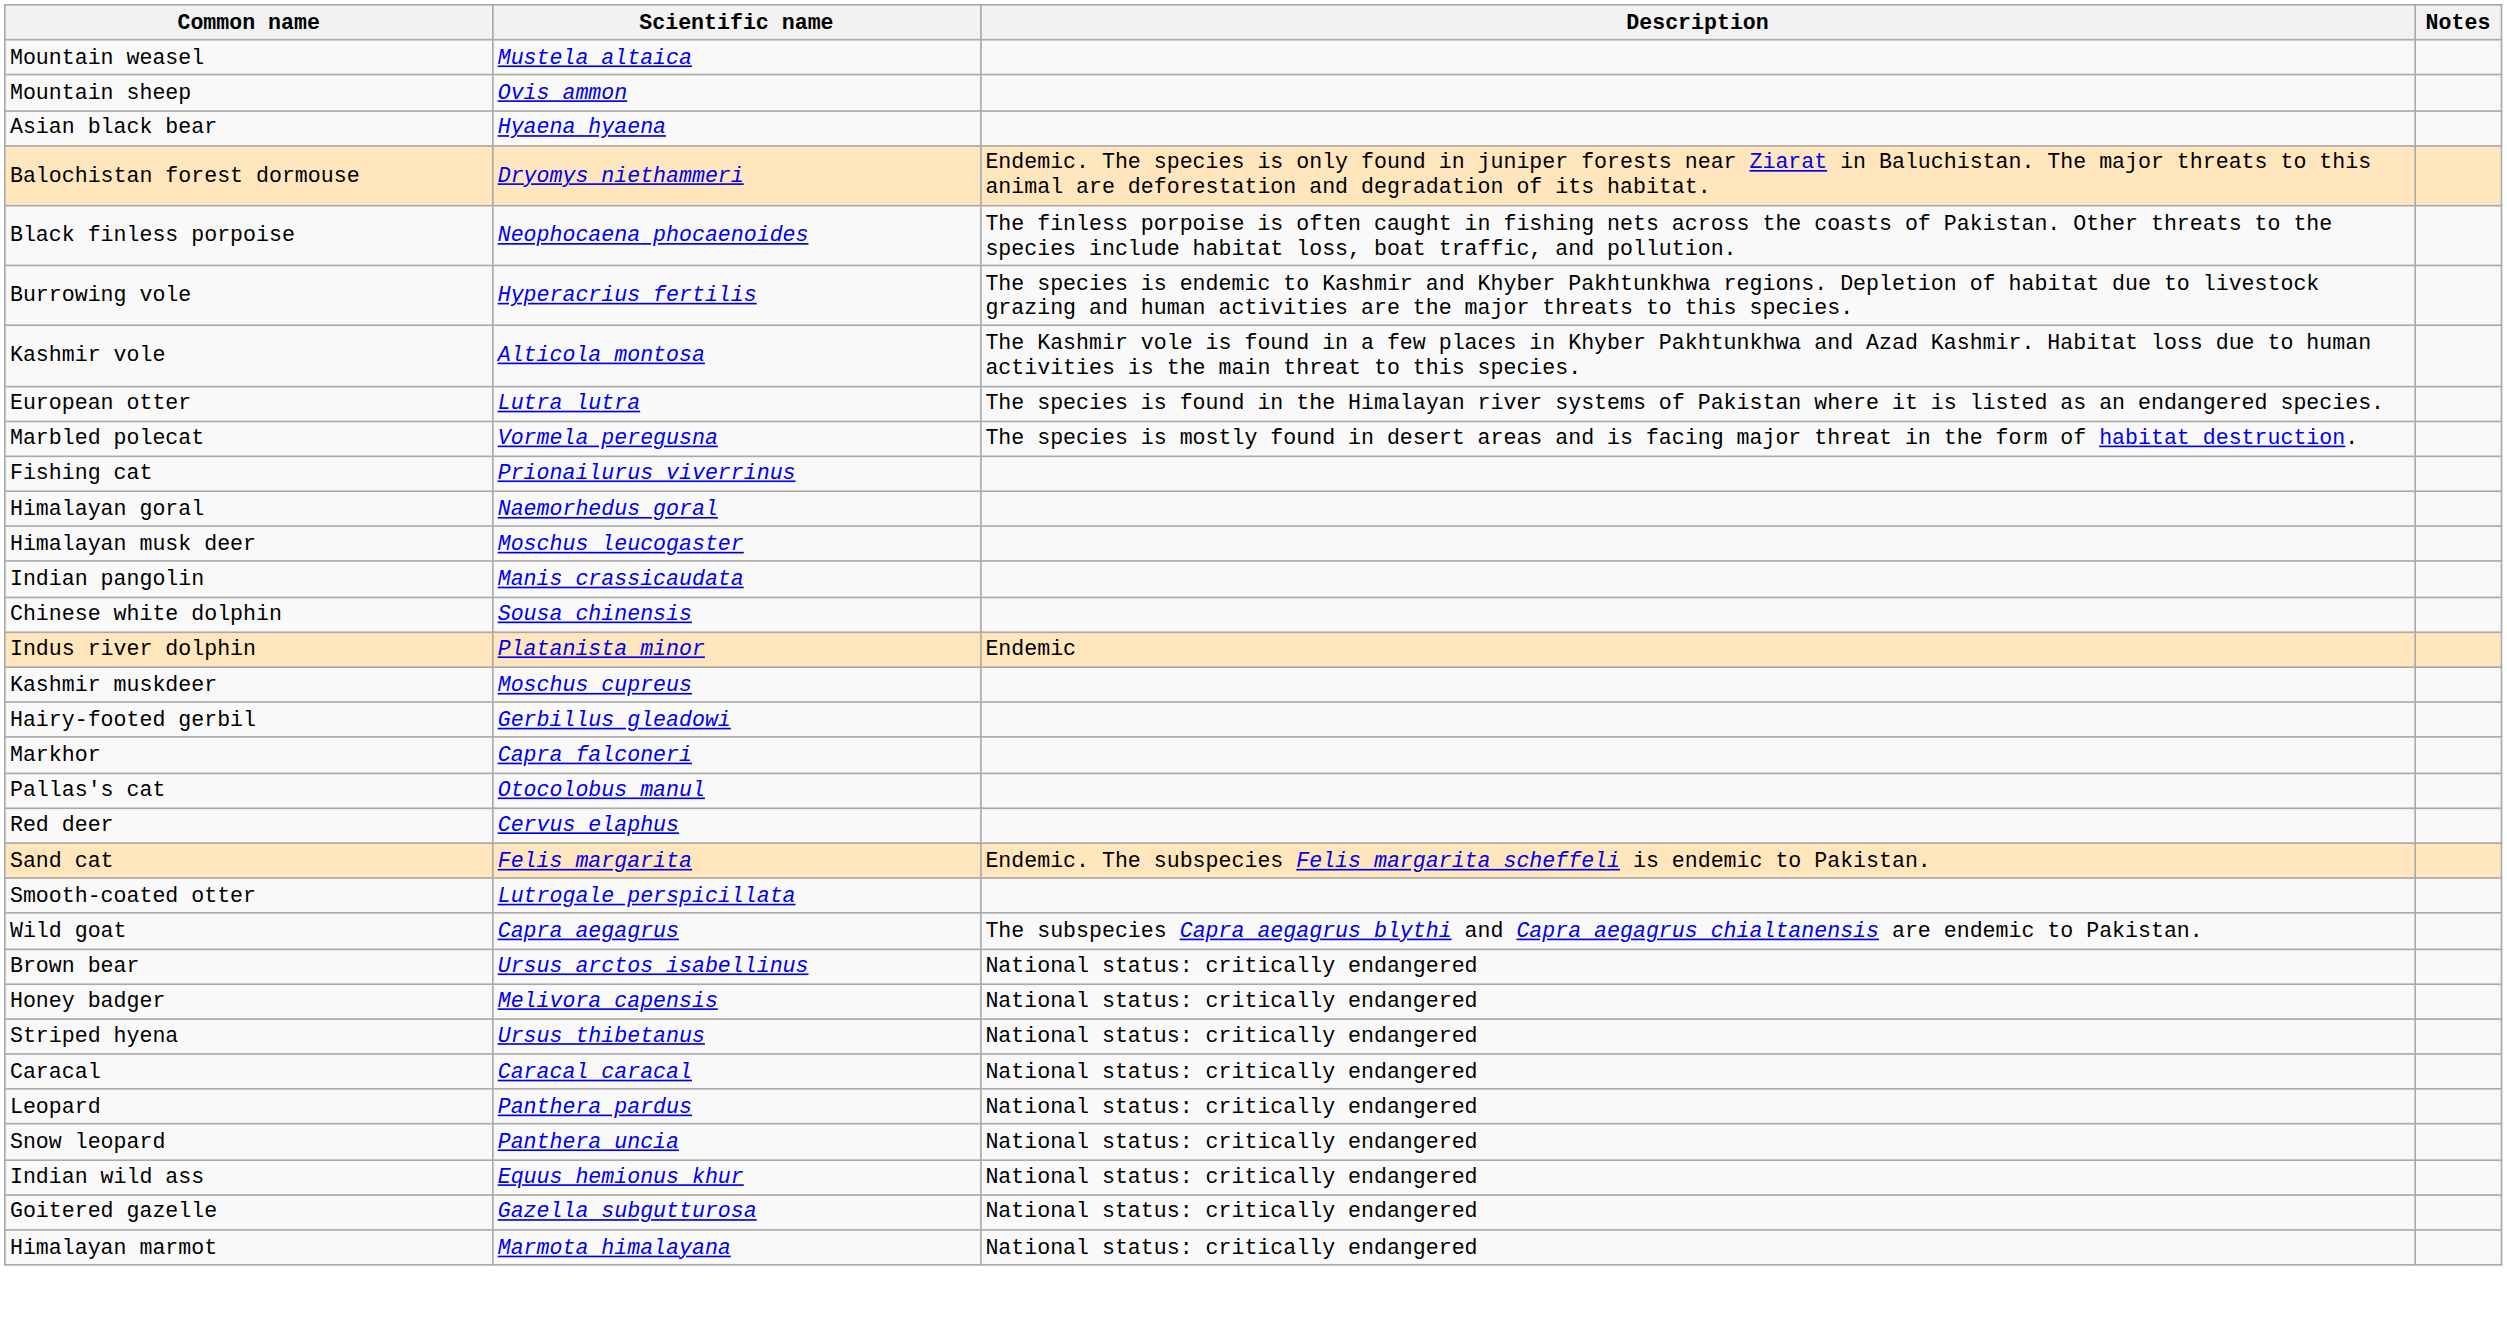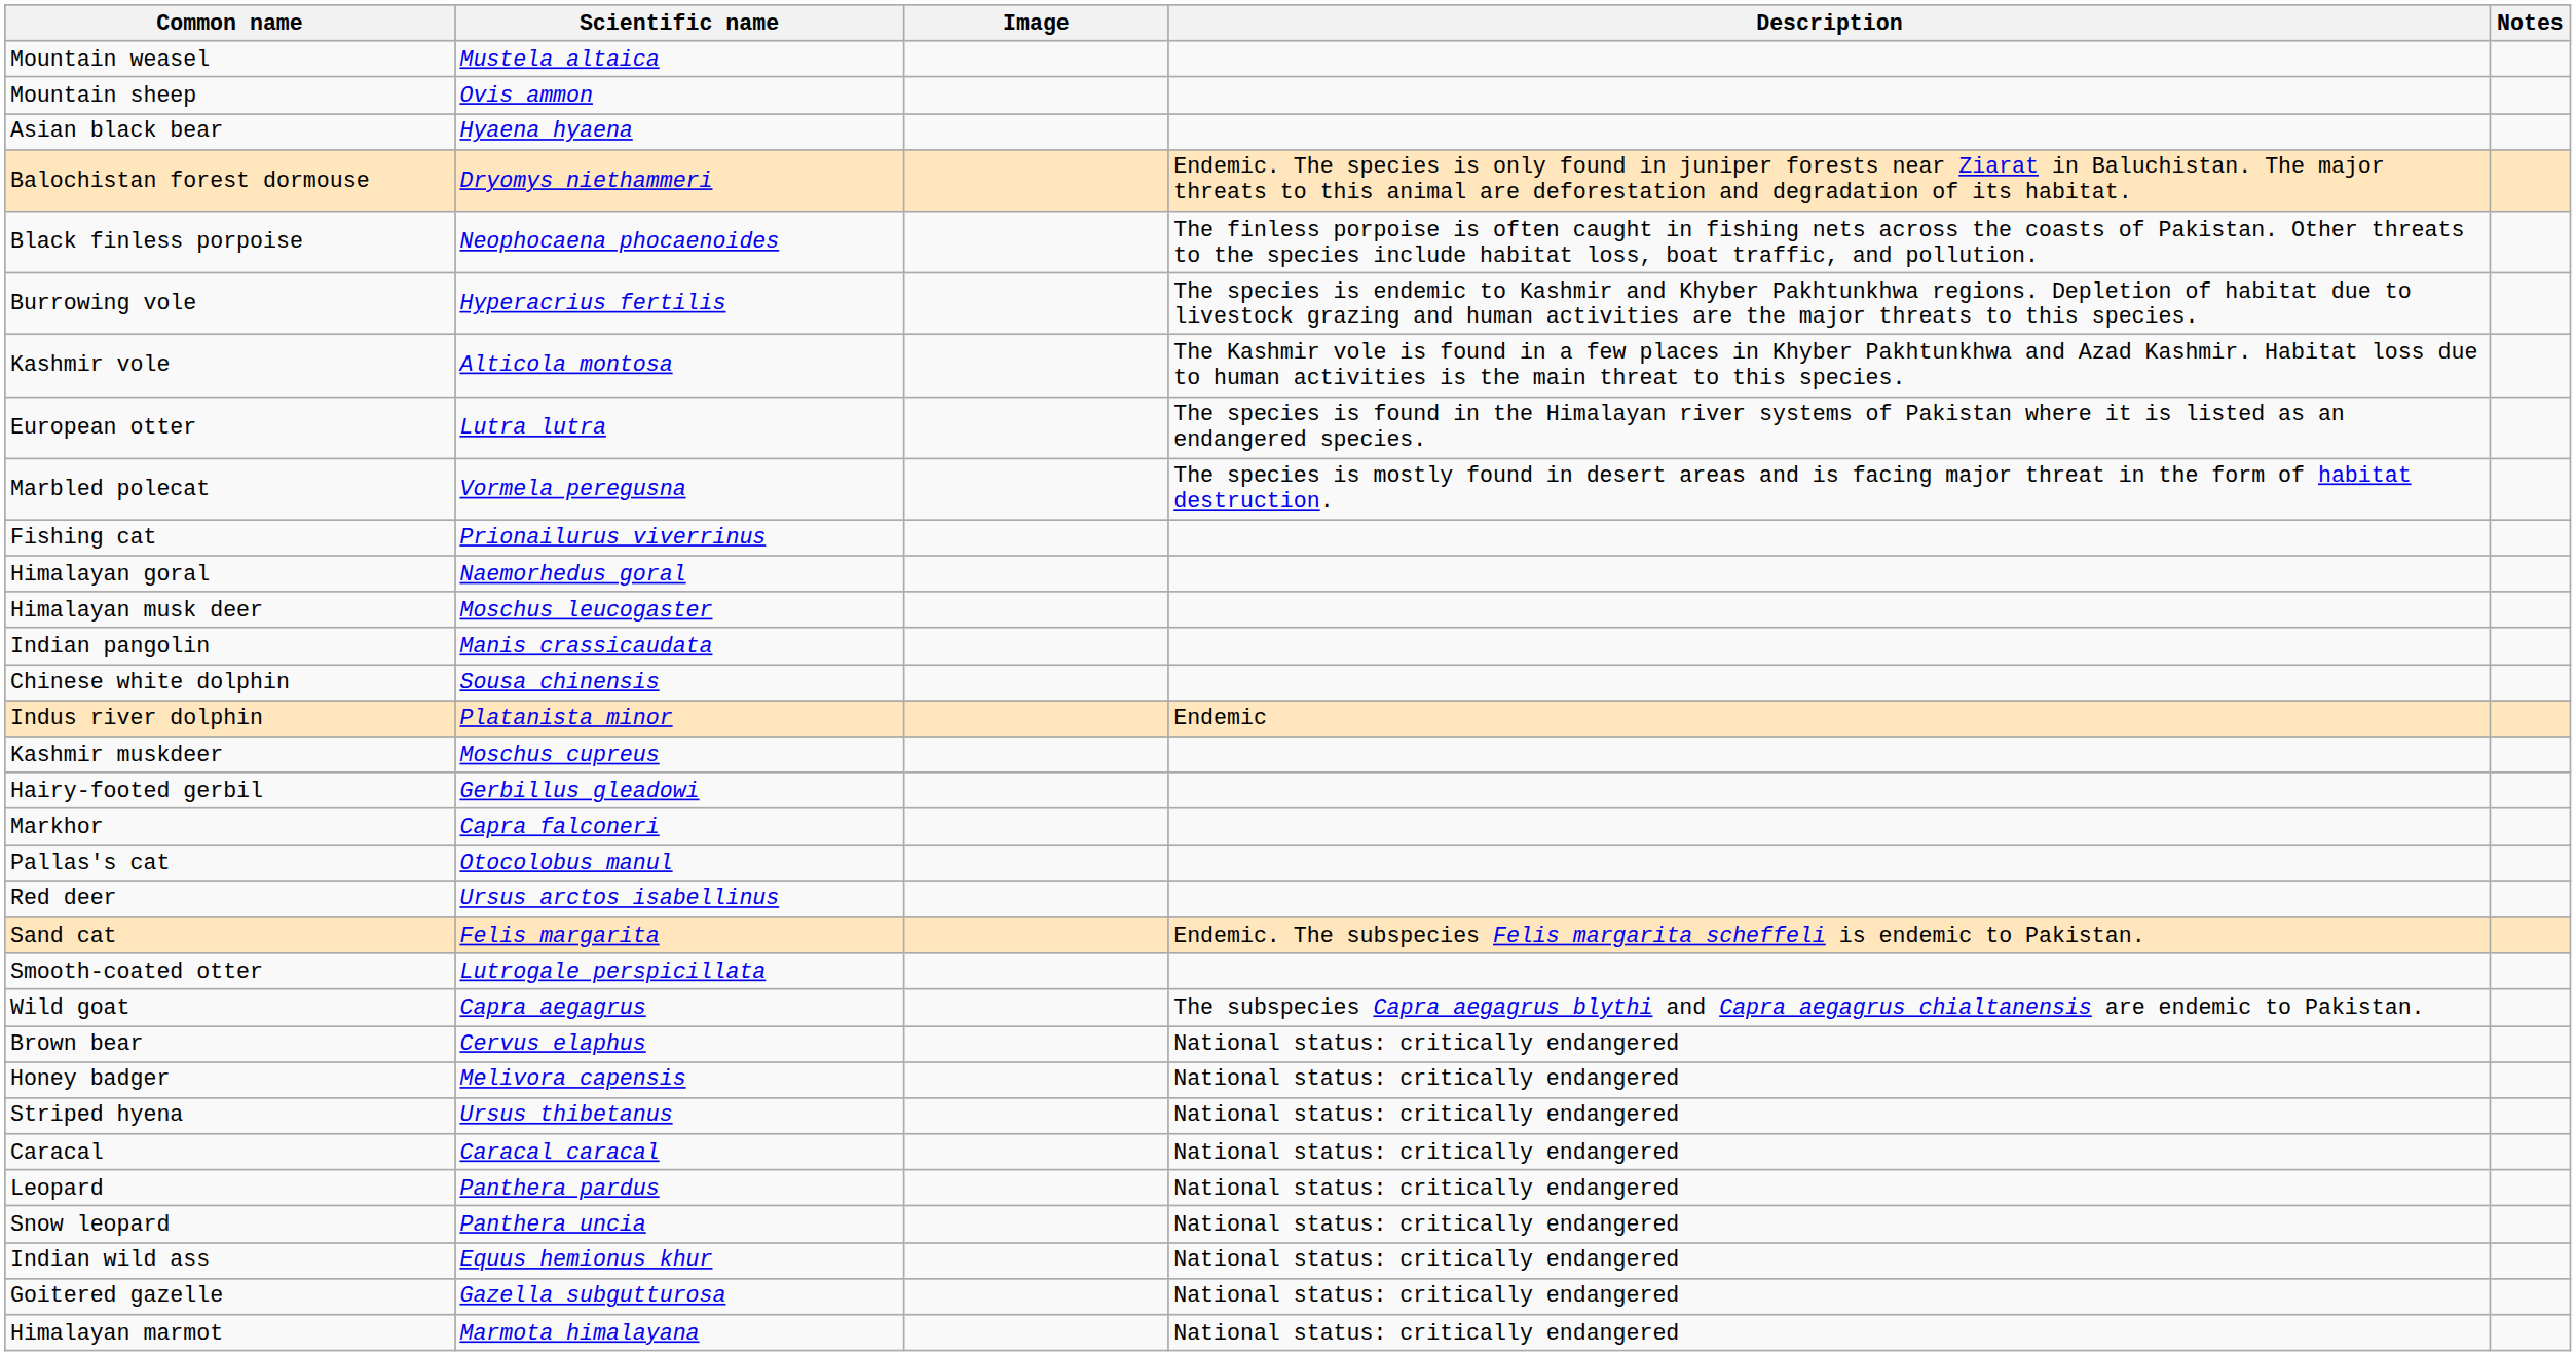+ column: Image
Red deer | Scientific name: Cervus elaphus -> Ursus arctos isabellinus
Brown bear | Scientific name: Ursus arctos isabellinus -> Cervus elaphus
